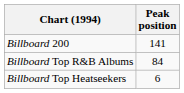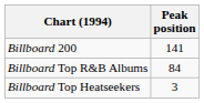Billboard Top Heatseekers | Peak position: 6 -> 3
